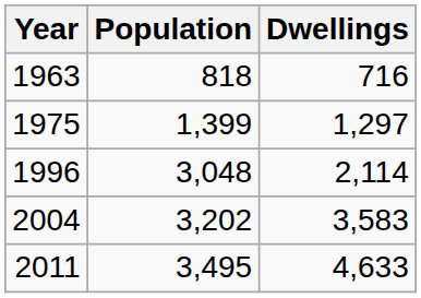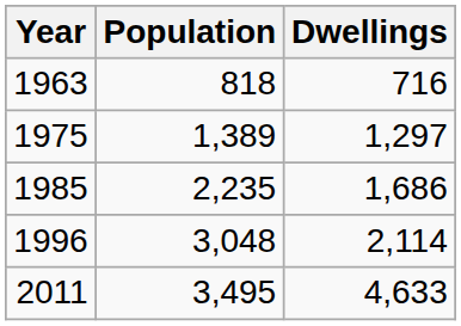1975 | Population: 1,399 -> 1,389
+ row: 1985 | 2,235 | 1,686
- row: 2004 | 3,202 | 3,583
